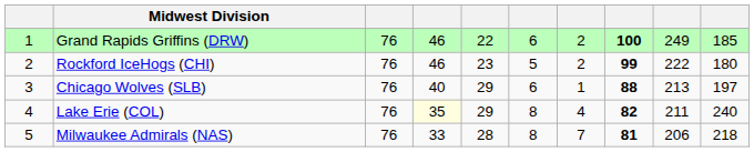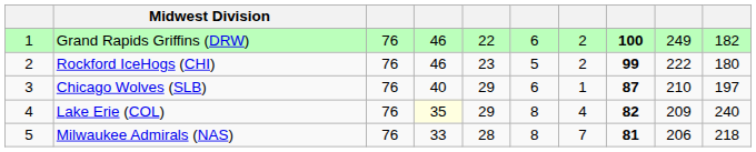Grand Rapids Griffins (DRW) | column 10: 185 -> 182
Chicago Wolves (SLB) | column 8: 88 -> 87
Chicago Wolves (SLB) | column 9: 213 -> 210
Lake Erie (COL) | column 9: 211 -> 209
